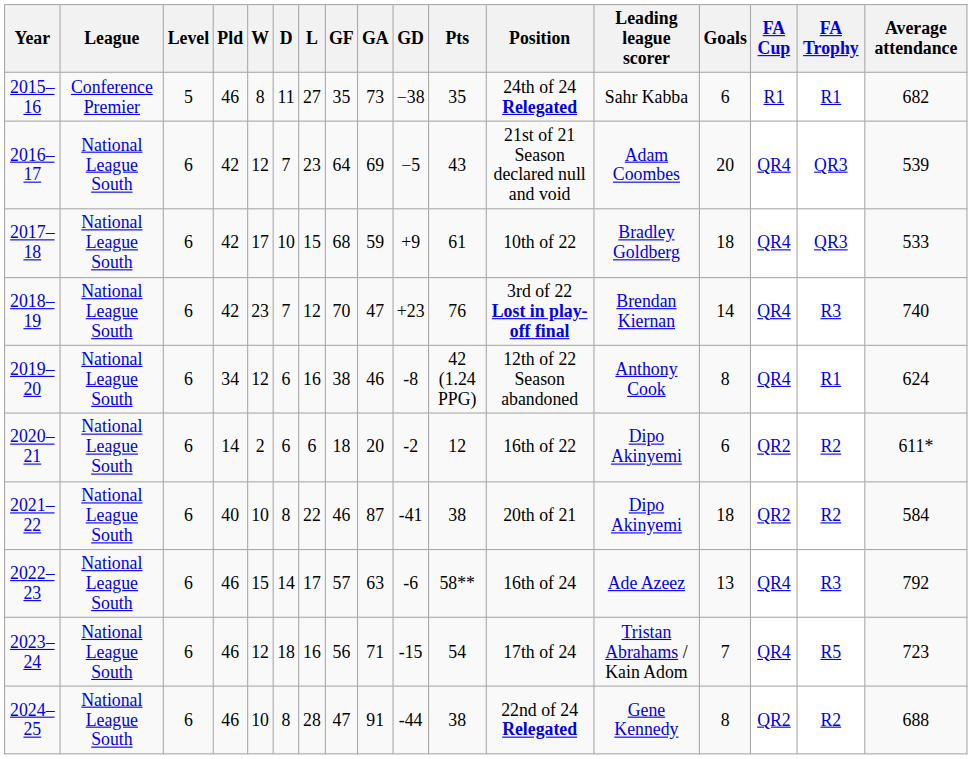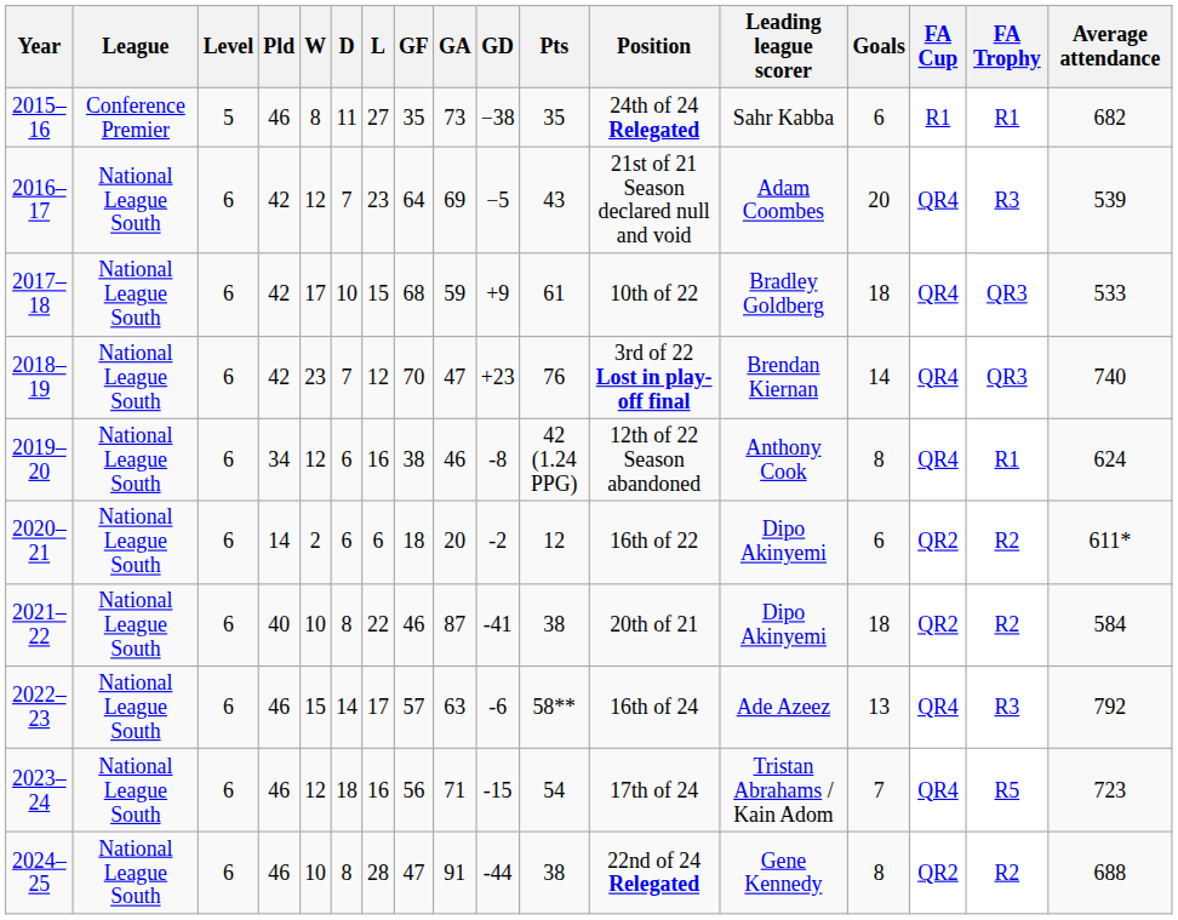2016–17 | FA Trophy: QR3 -> R3
2018–19 | FA Trophy: R3 -> QR3
